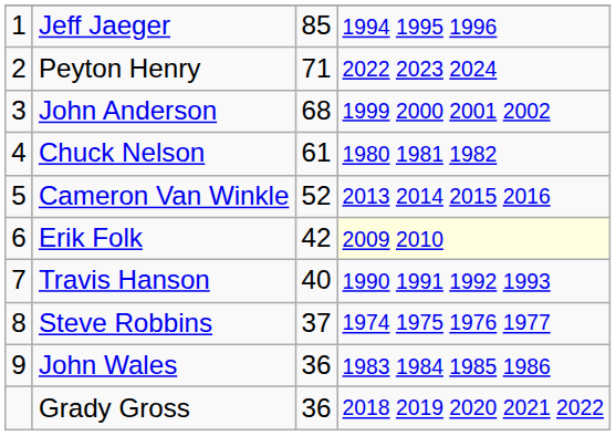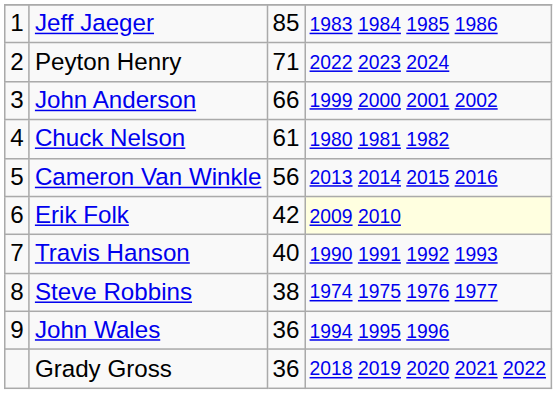Jeff Jaeger | column 4: 1994 1995 1996 -> 1983 1984 1985 1986
John Anderson | column 3: 68 -> 66
Cameron Van Winkle | column 3: 52 -> 56
Steve Robbins | column 3: 37 -> 38
John Wales | column 4: 1983 1984 1985 1986 -> 1994 1995 1996
